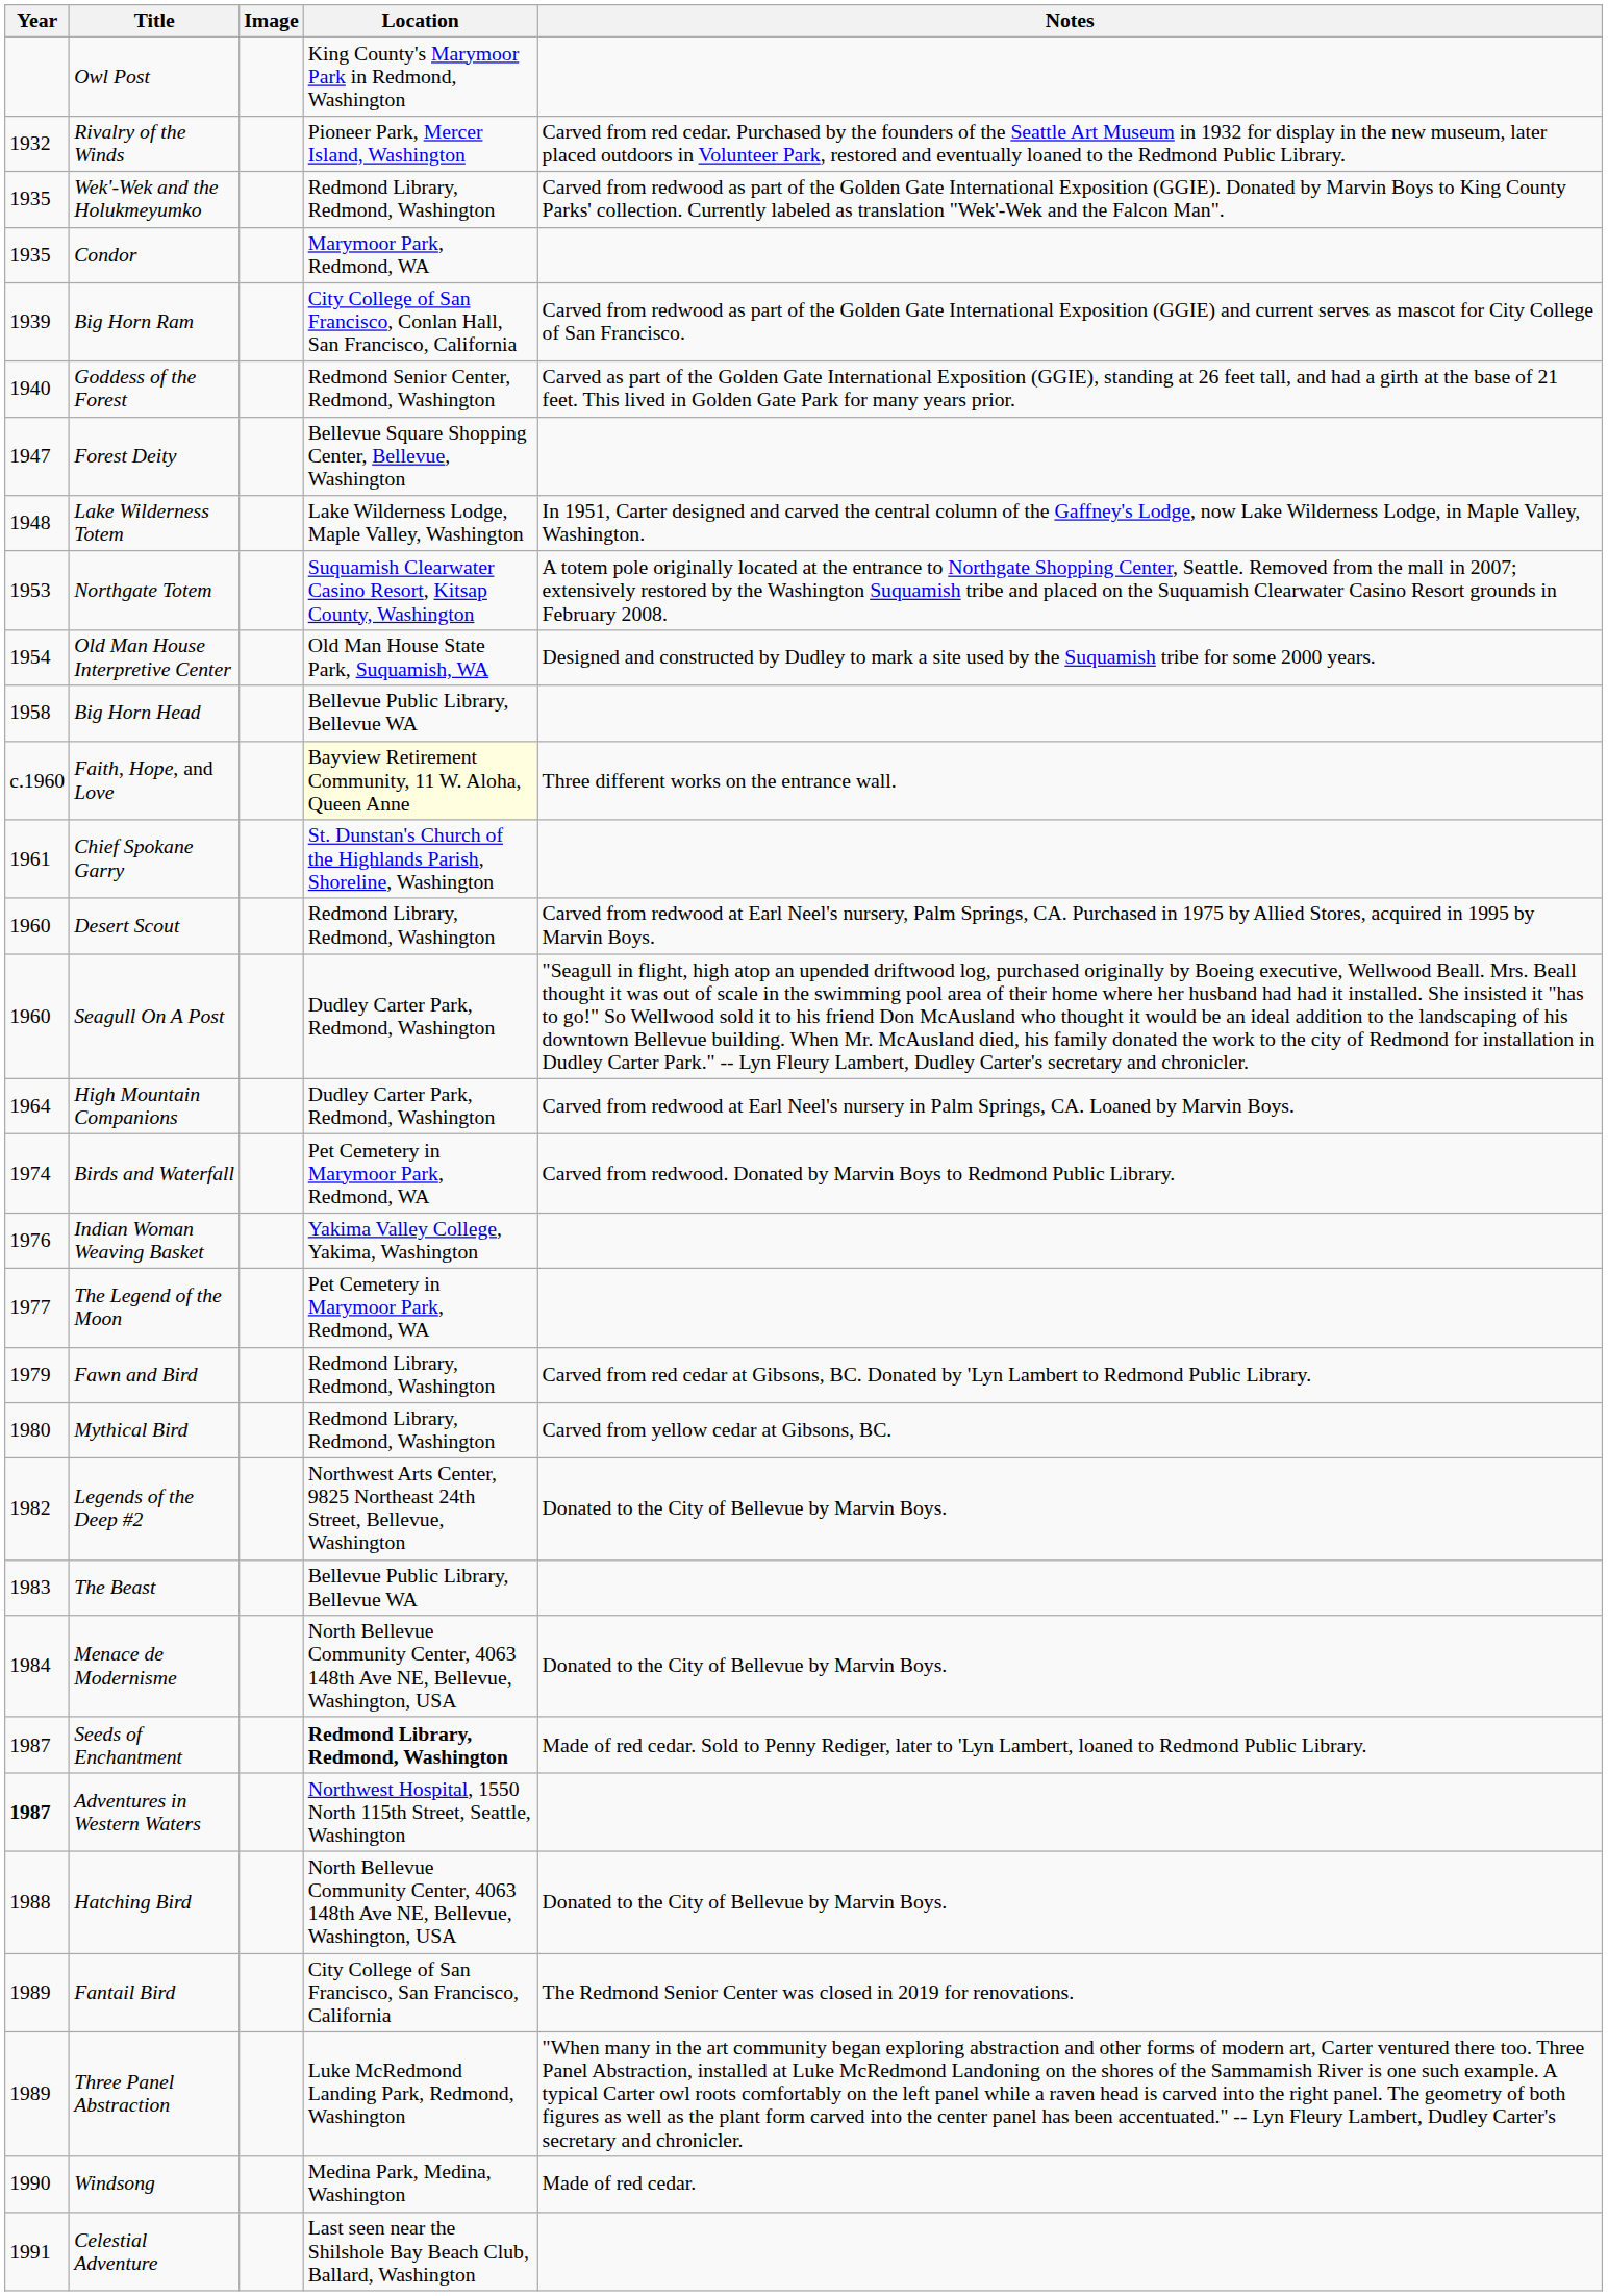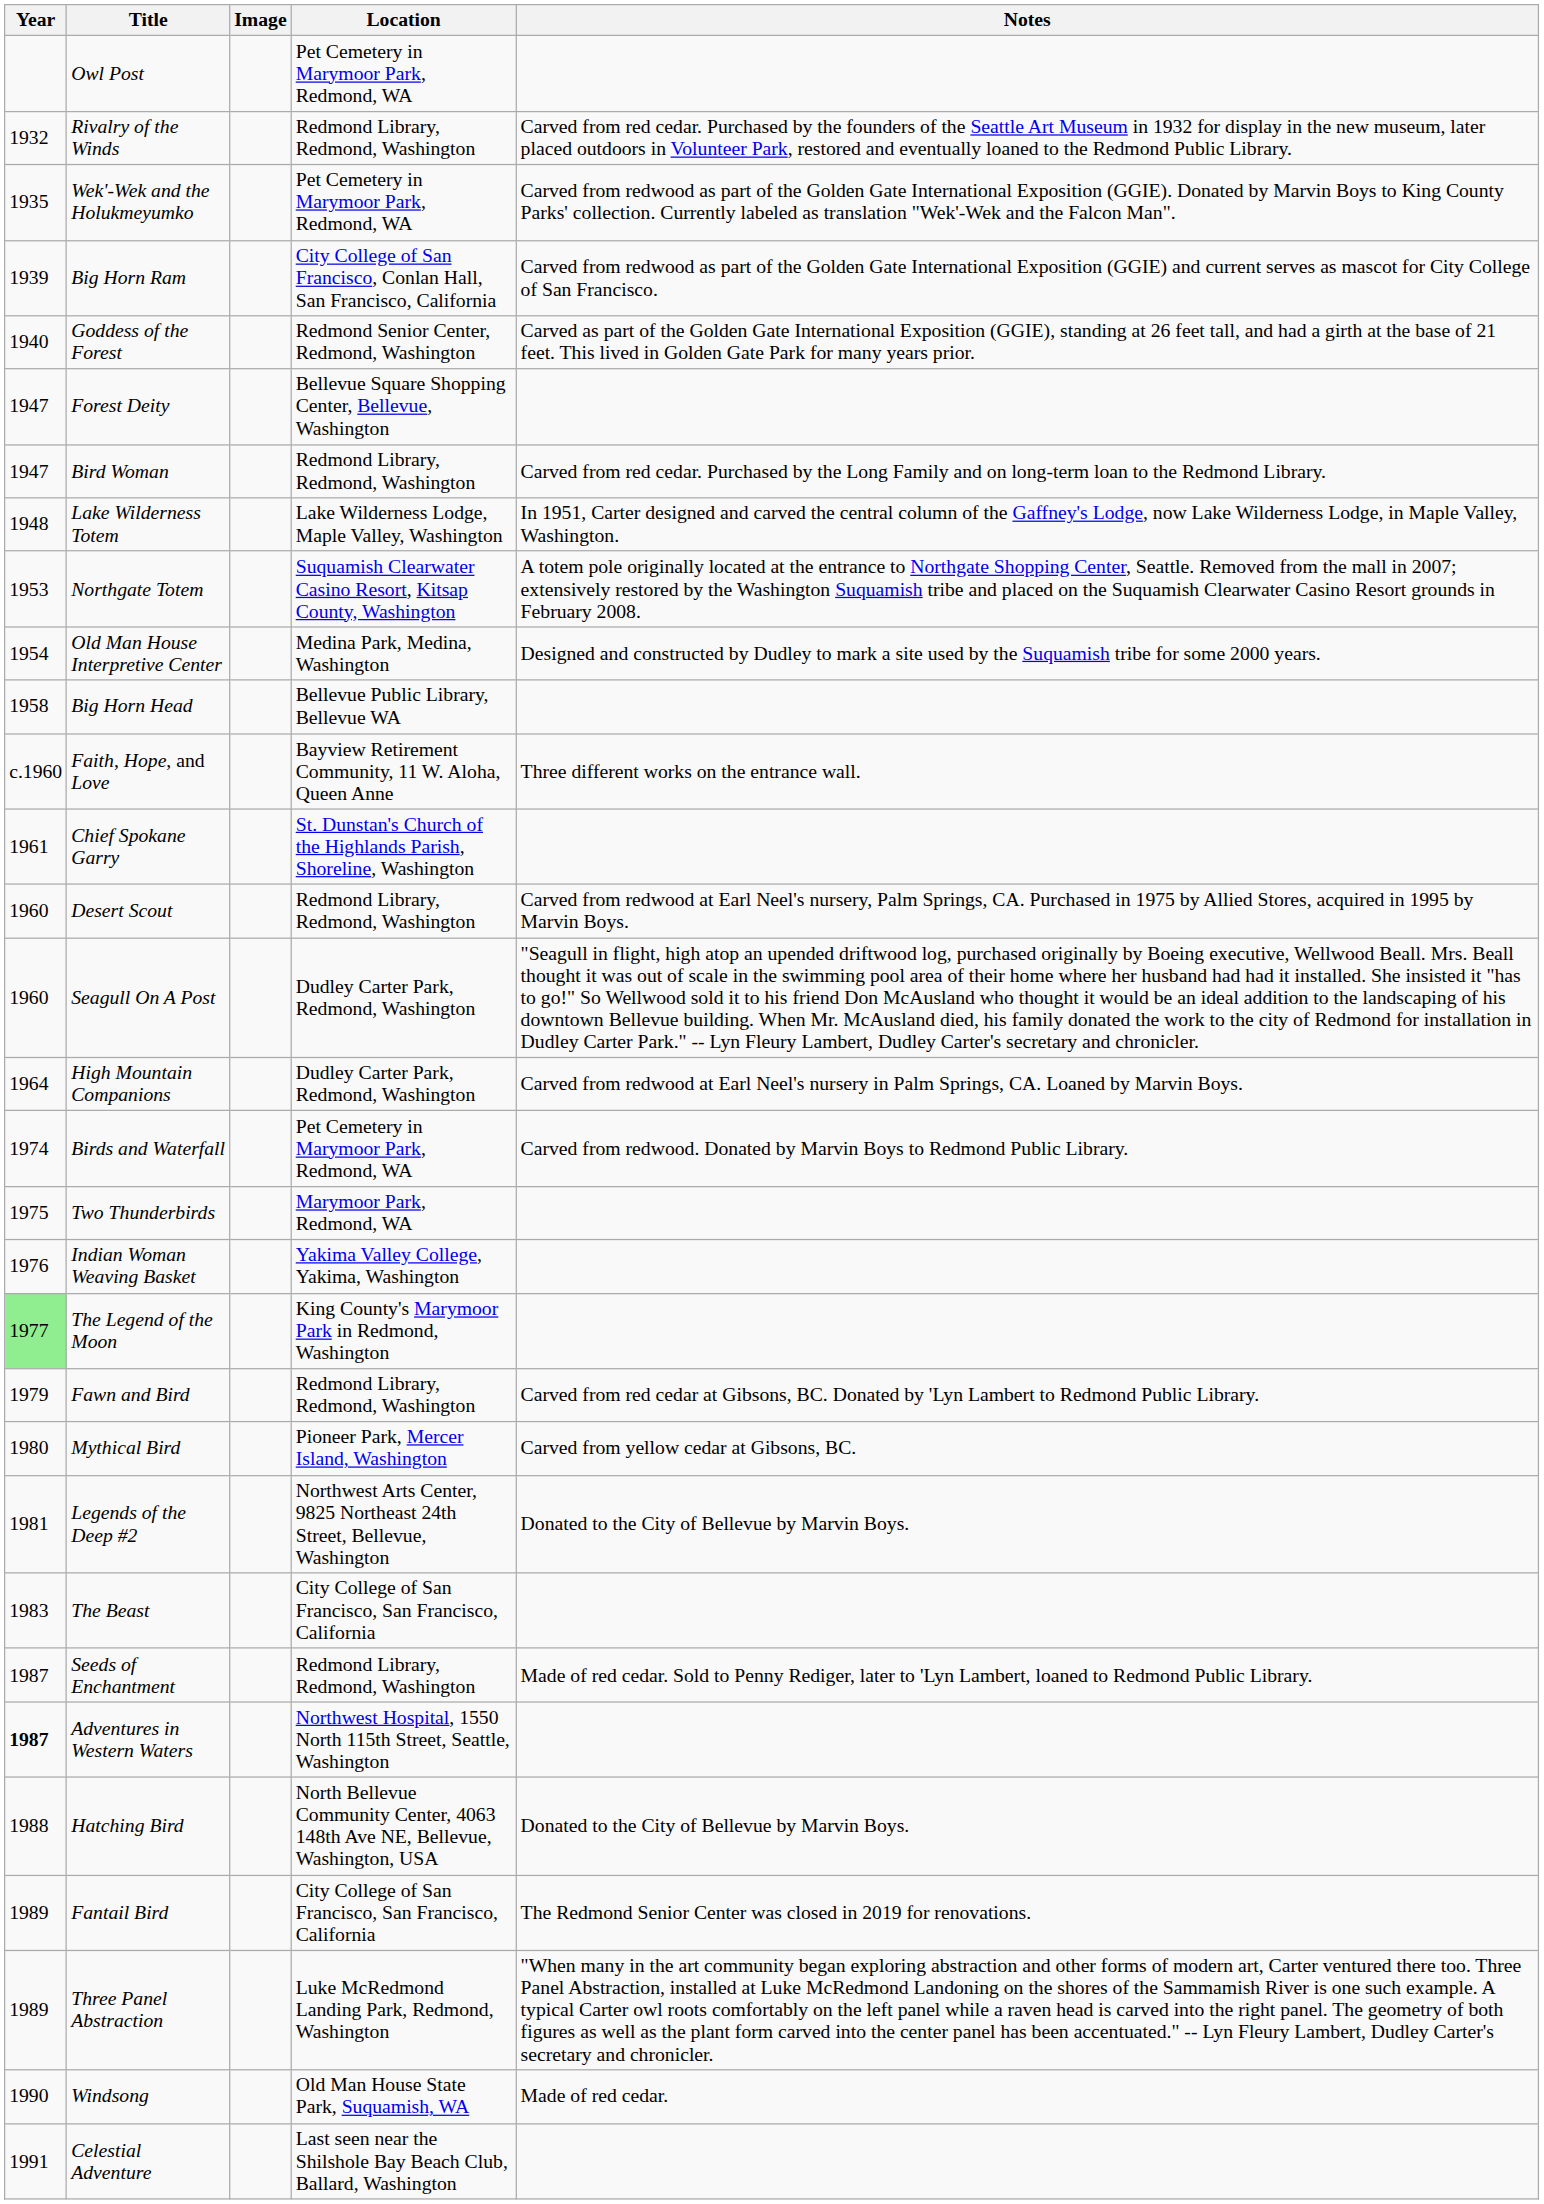Owl Post | Location: King County's Marymoor Park in Redmond, Washington -> Pet Cemetery in Marymoor Park, Redmond, WA
Rivalry of the Winds | Location: Pioneer Park, Mercer Island, Washington -> Redmond Library, Redmond, Washington
Wek'-Wek and the Holukmeyumko | Location: Redmond Library, Redmond, Washington -> Pet Cemetery in Marymoor Park, Redmond, WA
- row: 1935 | Condor | Marymoor Park, Redmond, WA
+ row: 1947 | Bird Woman | Redmond Library, Redmond, Washington | Carved from red cedar. Purchased by the Long Family and on long-term loan to the Redmond Library.
Old Man House Interpretive Center | Location: Old Man House State Park, Suquamish, WA -> Medina Park, Medina, Washington
Faith, Hope, and Love | Location: lightyellow background -> no background
+ row: 1975 | Two Thunderbirds | Marymoor Park, Redmond, WA
The Legend of the Moon | Year: no background -> lightgreen background
The Legend of the Moon | Location: Pet Cemetery in Marymoor Park, Redmond, WA -> King County's Marymoor Park in Redmond, Washington
Mythical Bird | Location: Redmond Library, Redmond, Washington -> Pioneer Park, Mercer Island, Washington
Legends of the Deep #2 | Year: 1982 -> 1981
The Beast | Location: Bellevue Public Library, Bellevue WA -> City College of San Francisco, San Francisco, California
- row: 1984 | Menace de Modernisme | North Bellevue Community Center, 4063 148th Ave NE, Bellevue, Washington, USA | Donated to the City of Bellevue by Marvin Boys.
Seeds of Enchantment | Location: bold -> normal
Windsong | Location: Medina Park, Medina, Washington -> Old Man House State Park, Suquamish, WA
